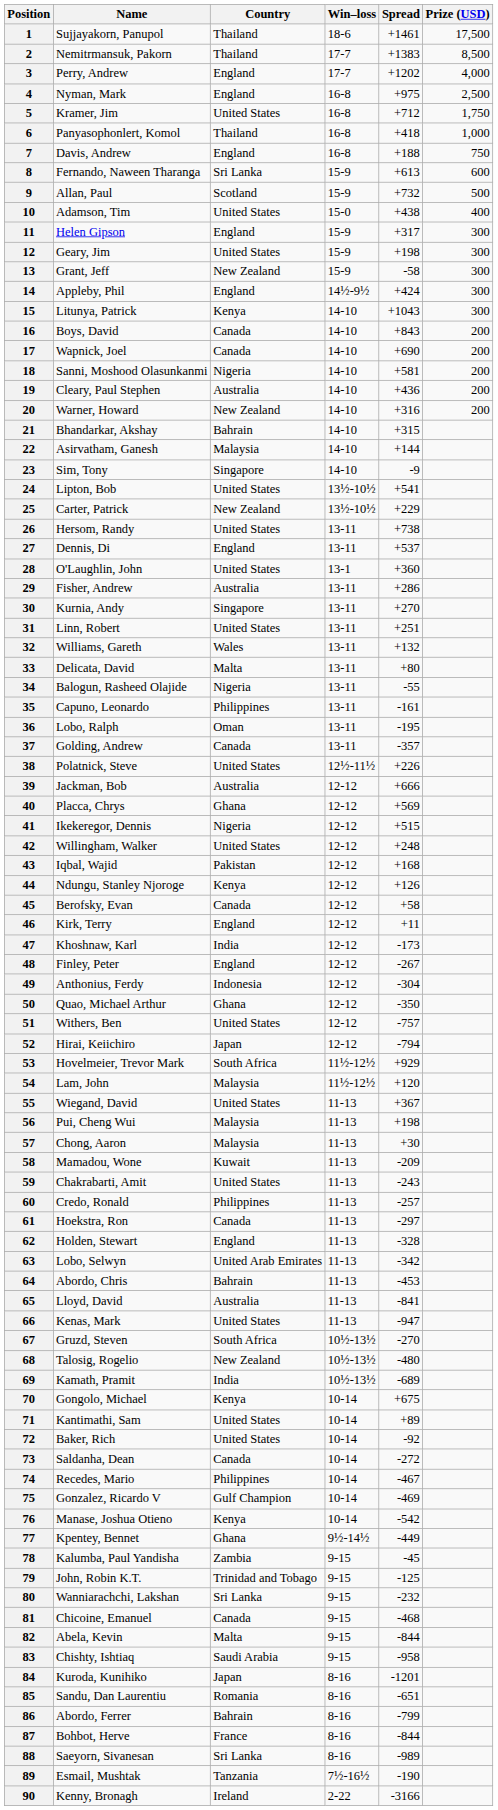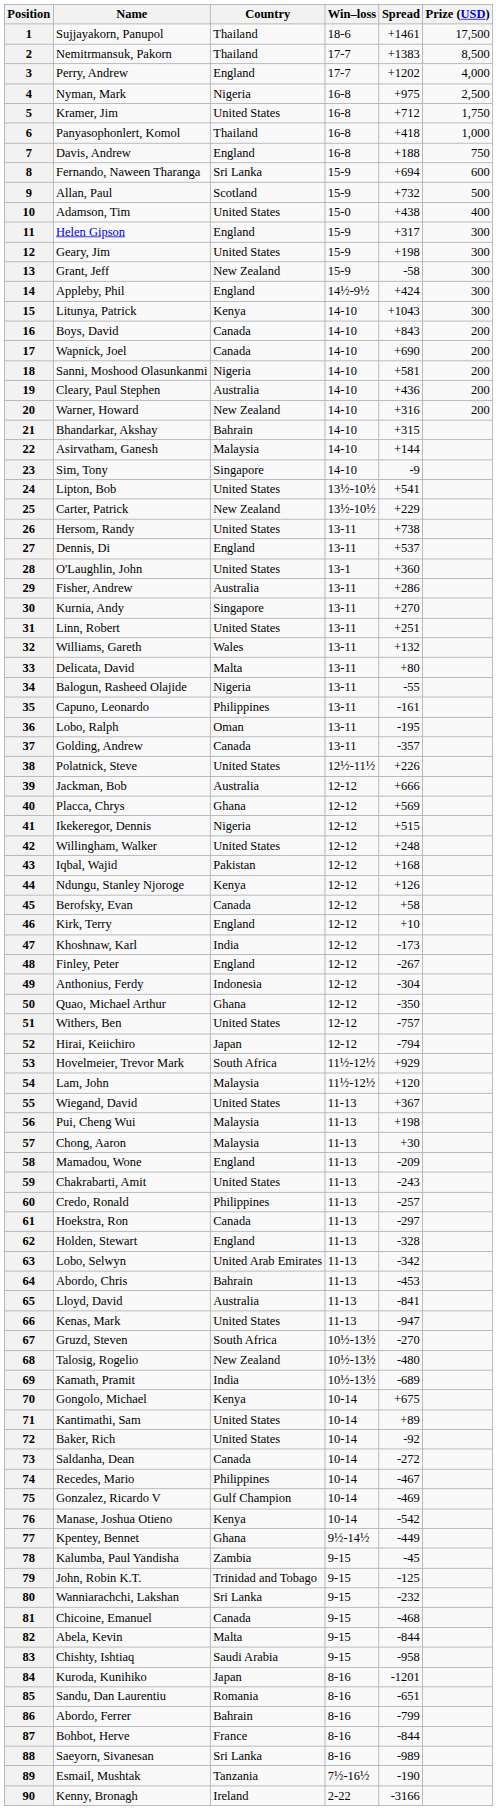4 | Country: England -> Nigeria
8 | Spread: +613 -> +694
46 | Spread: +11 -> +10
58 | Country: Kuwait -> England
